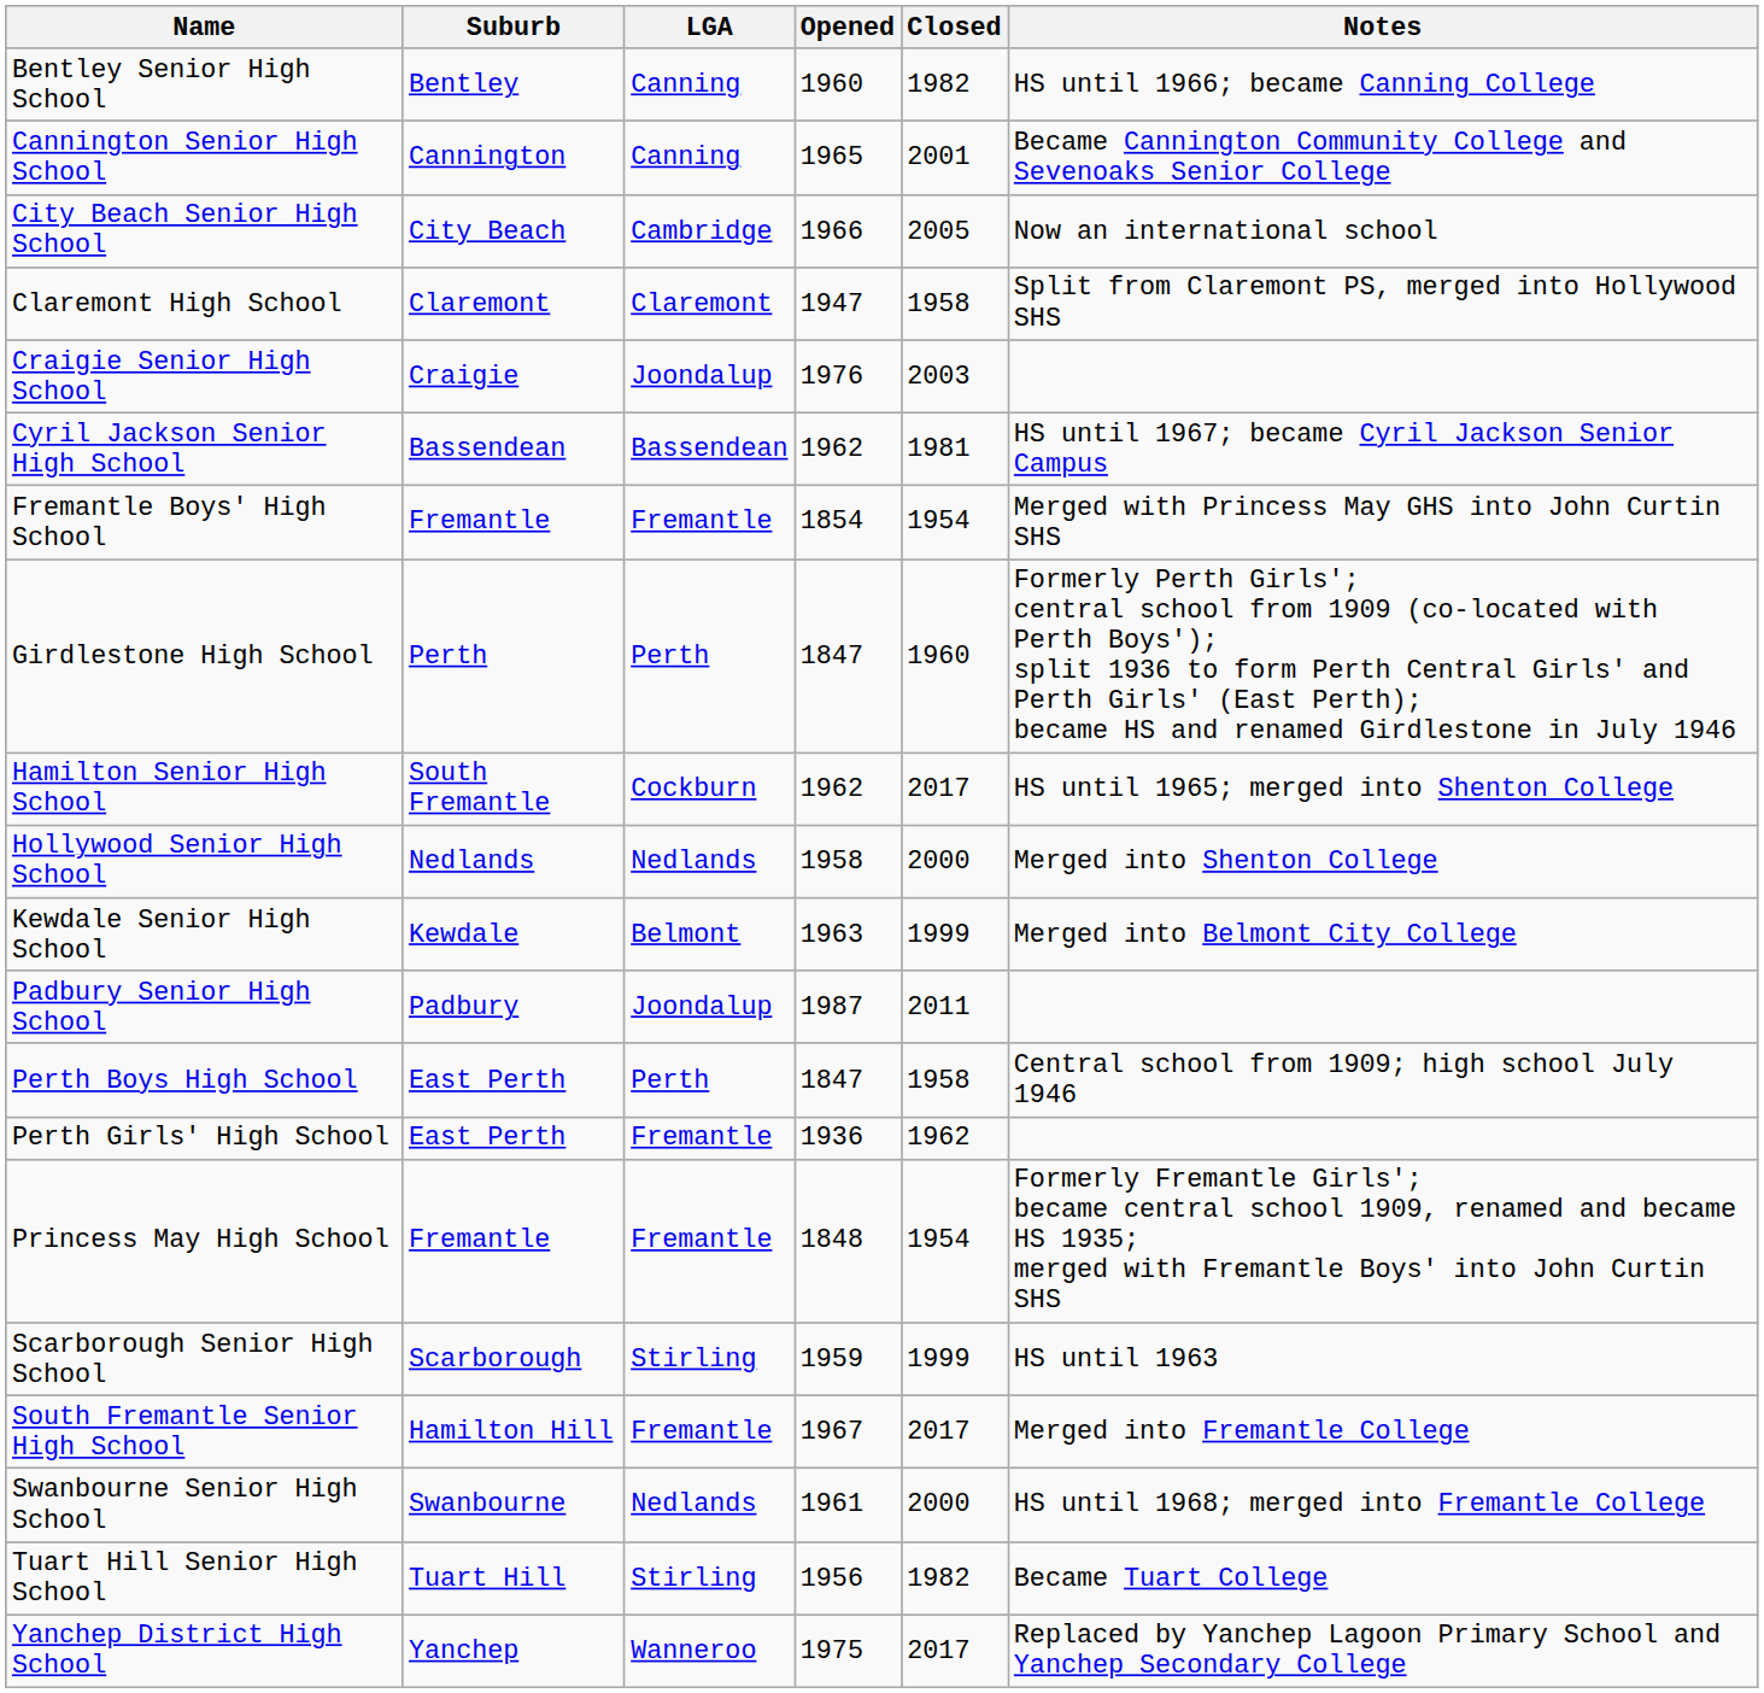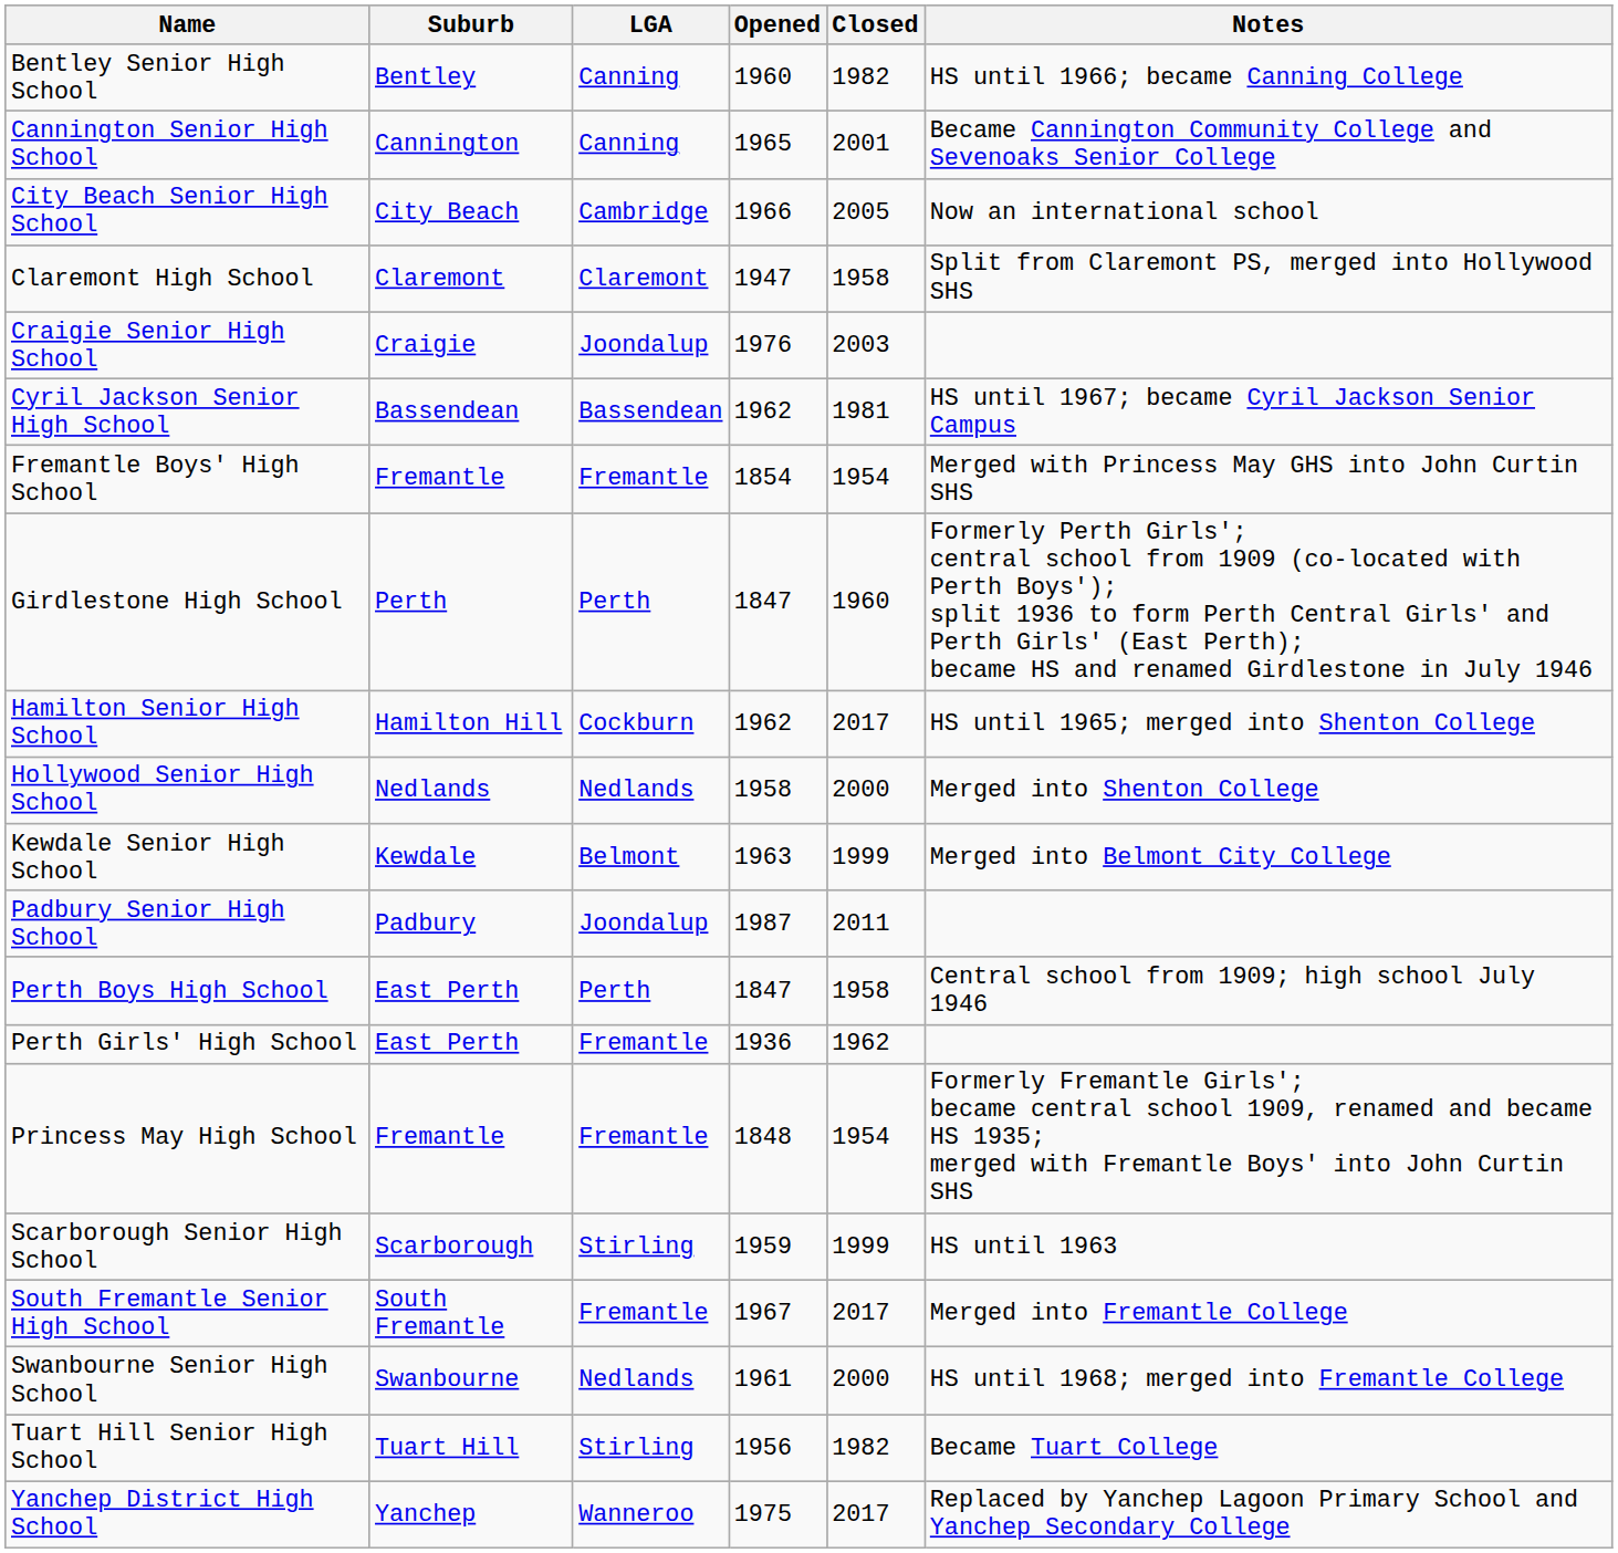Hamilton Senior High School | Suburb: South Fremantle -> Hamilton Hill
South Fremantle Senior High School | Suburb: Hamilton Hill -> South Fremantle
